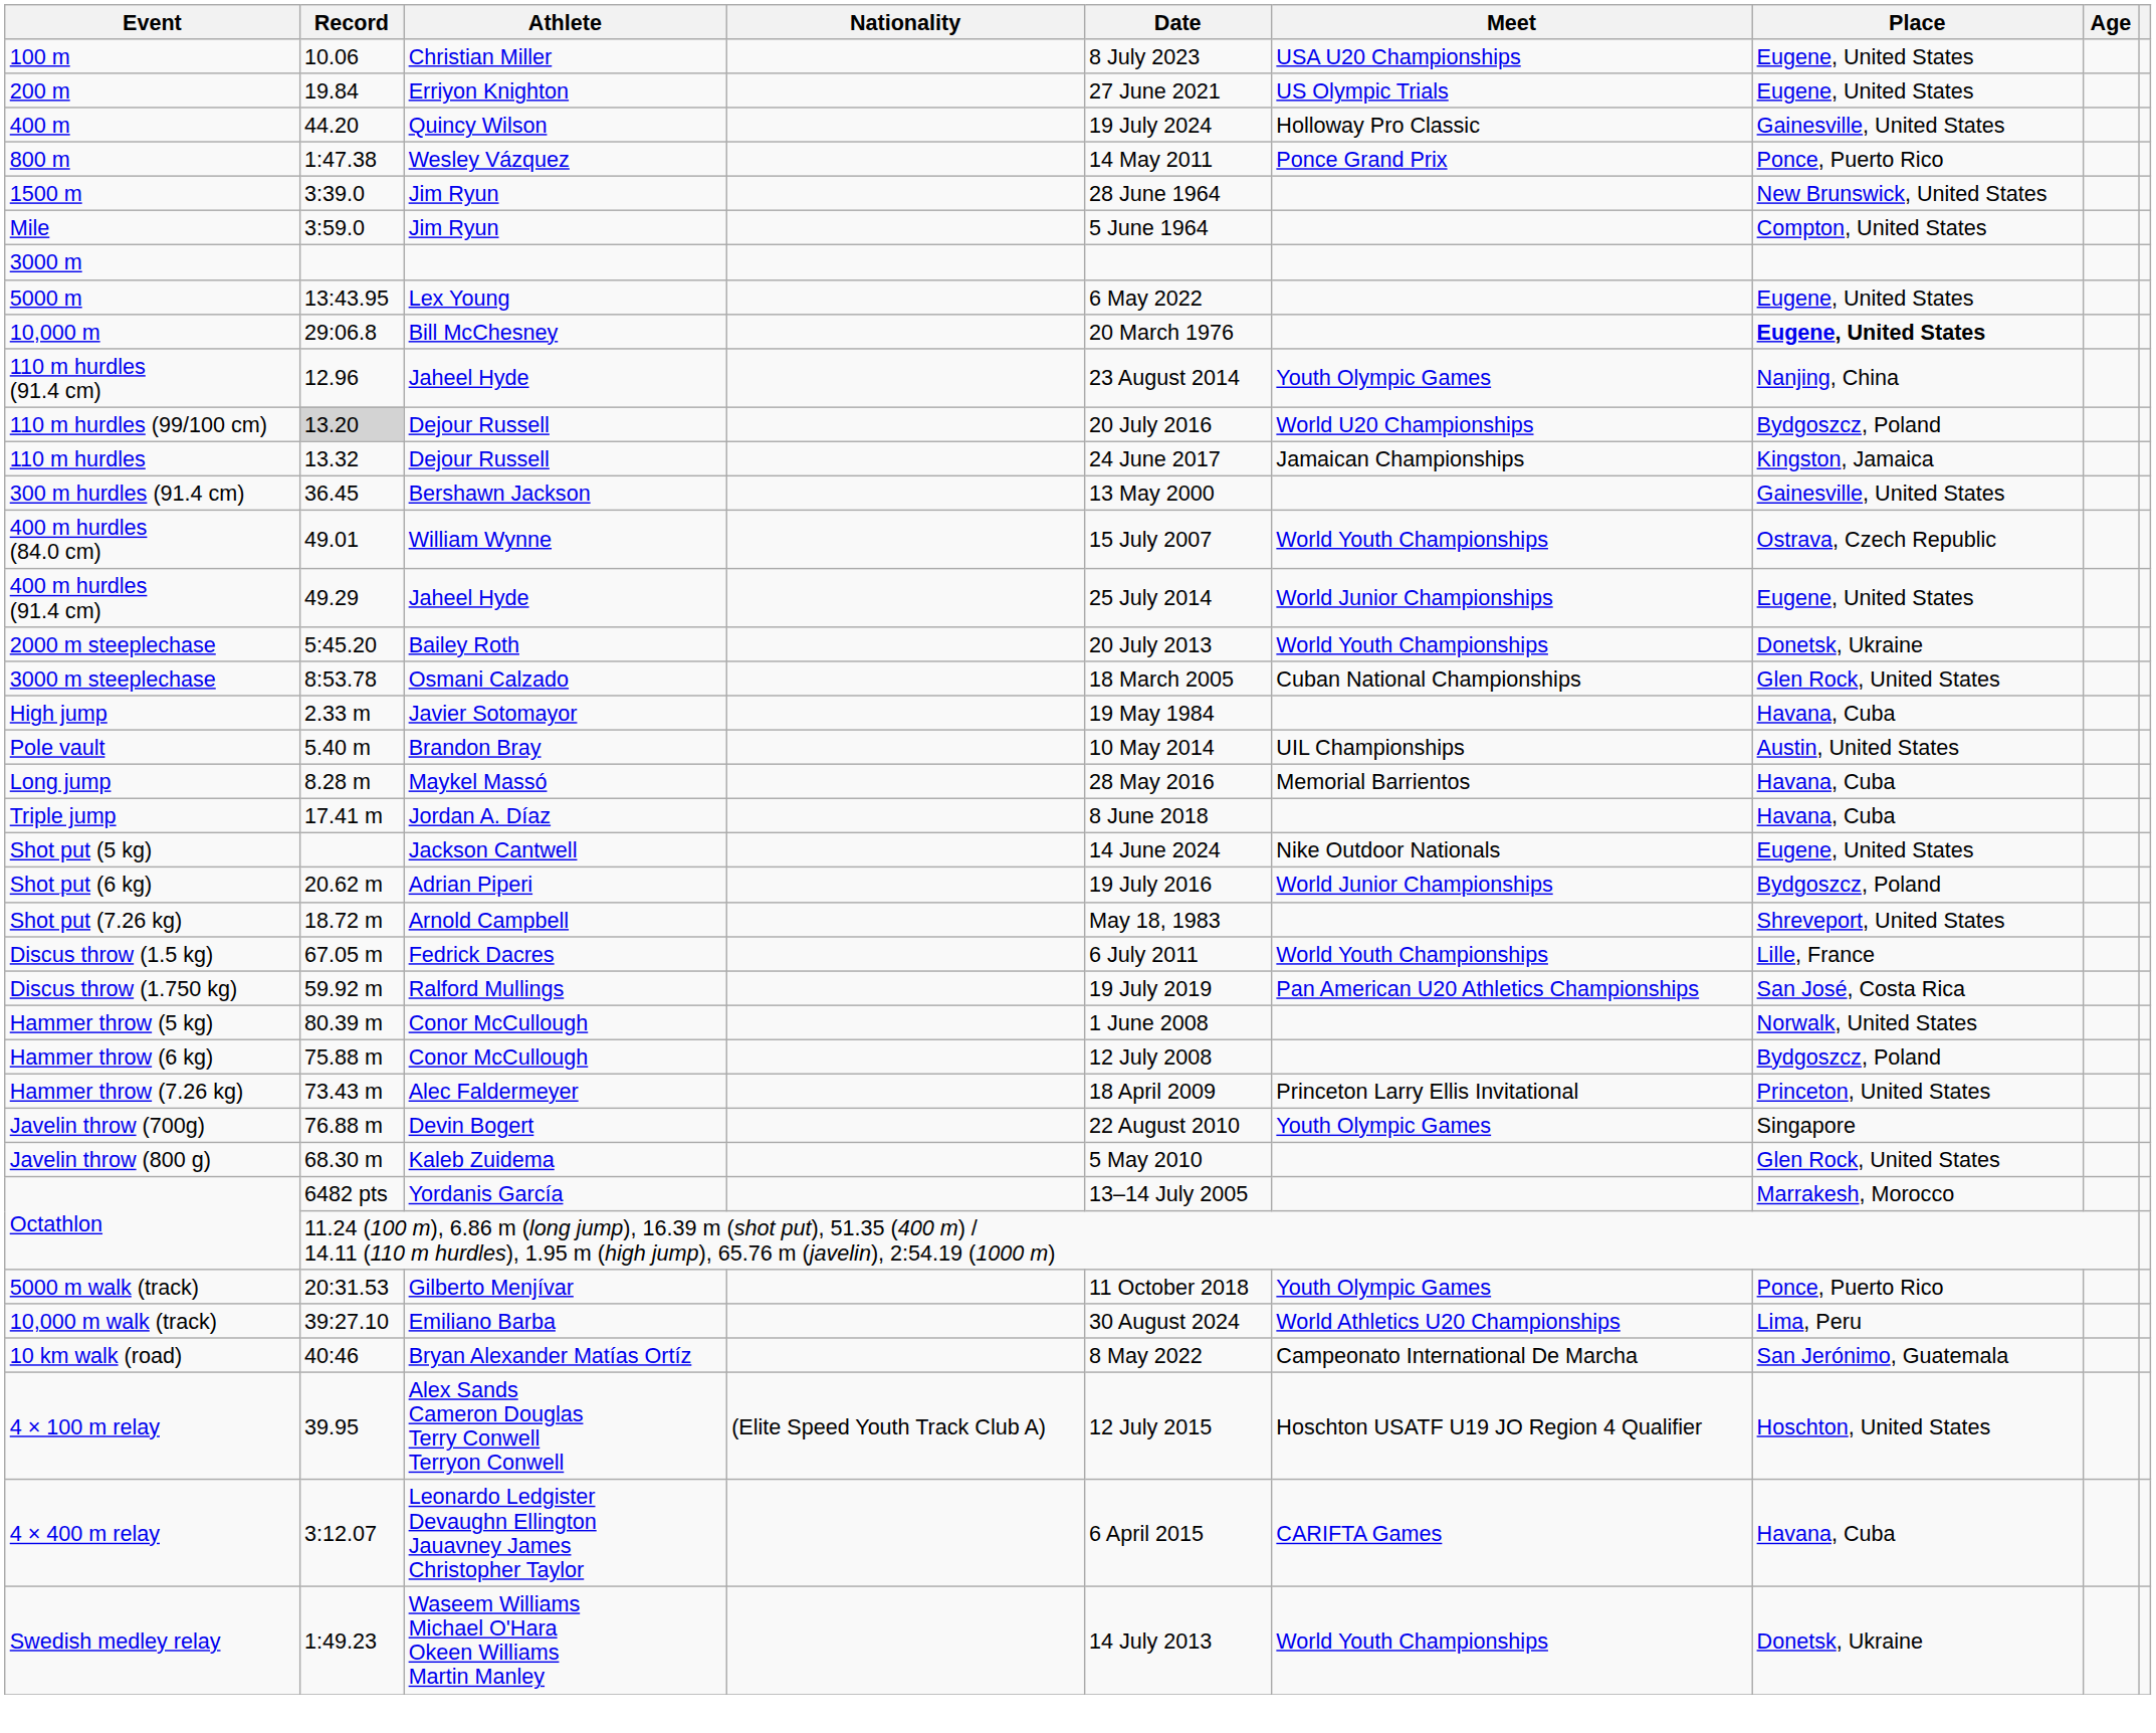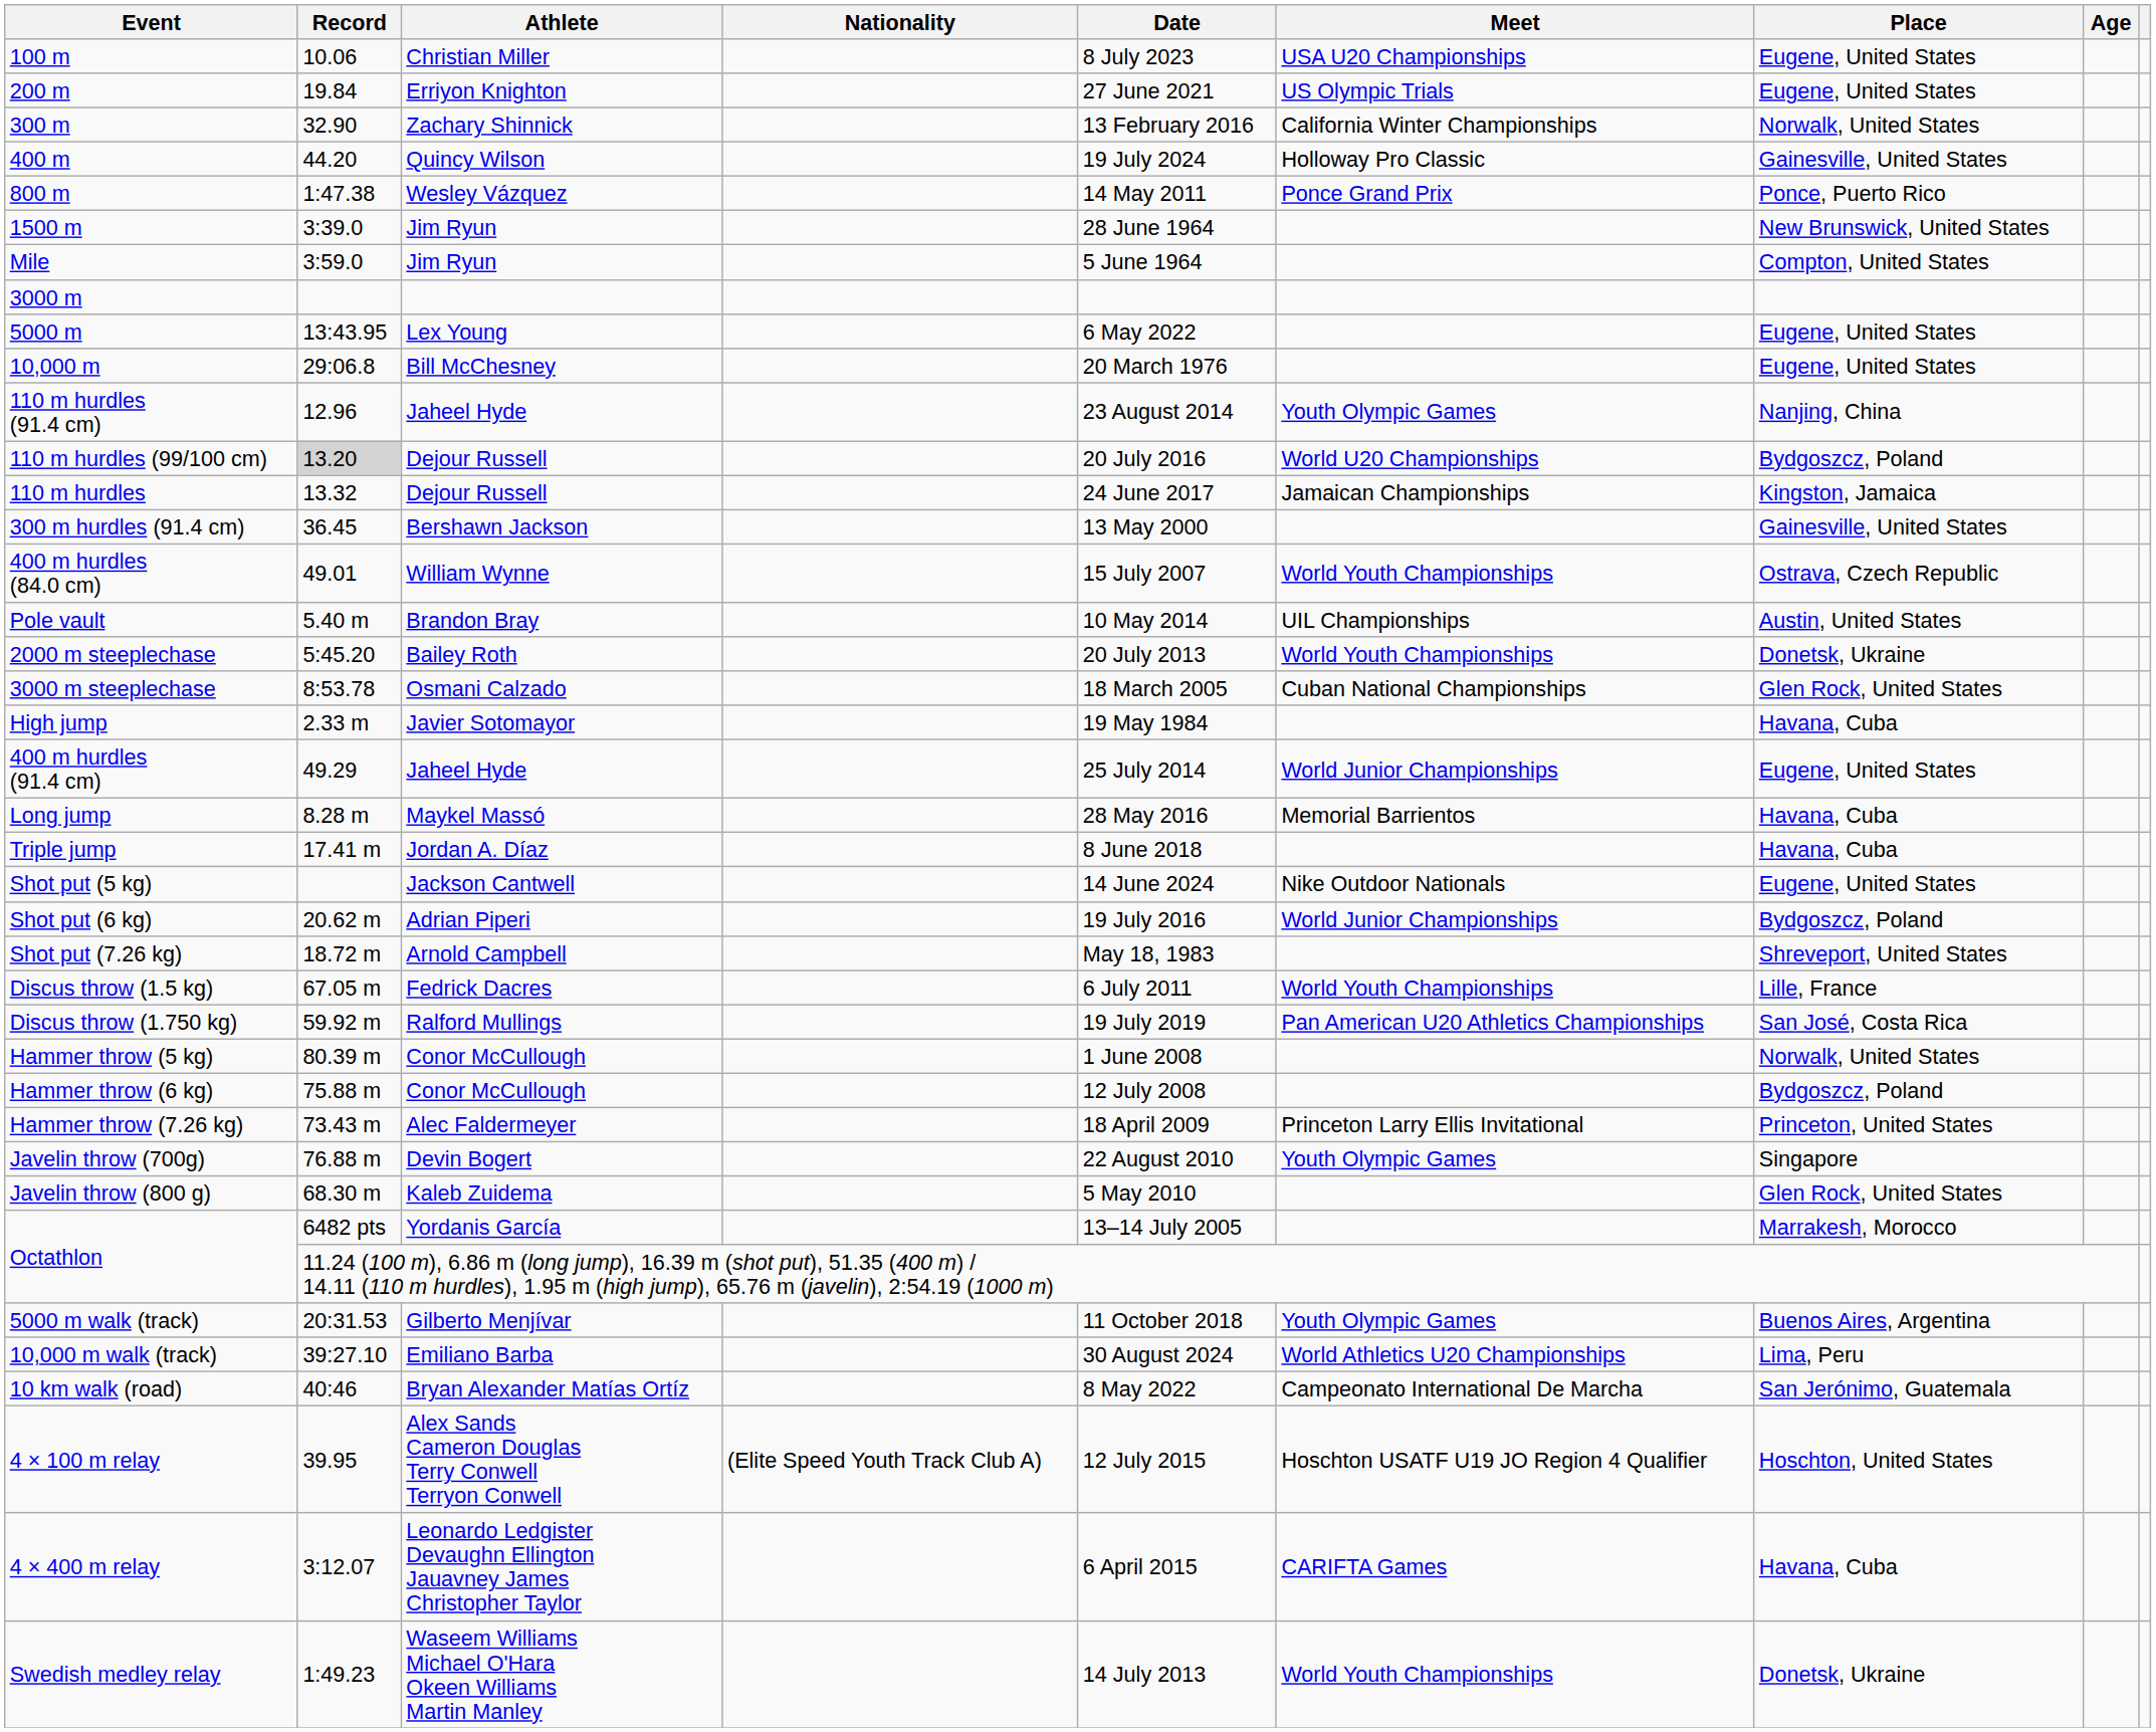+ row: 300 m | 32.90 | Zachary Shinnick | 13 February 2016 | California Winter Championships | Norwalk, United States
10,000 m | Place: bold -> normal
rows swapped: 400 m hurdles (91.4 cm) <-> Pole vault
5000 m walk (track) | Place: Ponce, Puerto Rico -> Buenos Aires, Argentina
